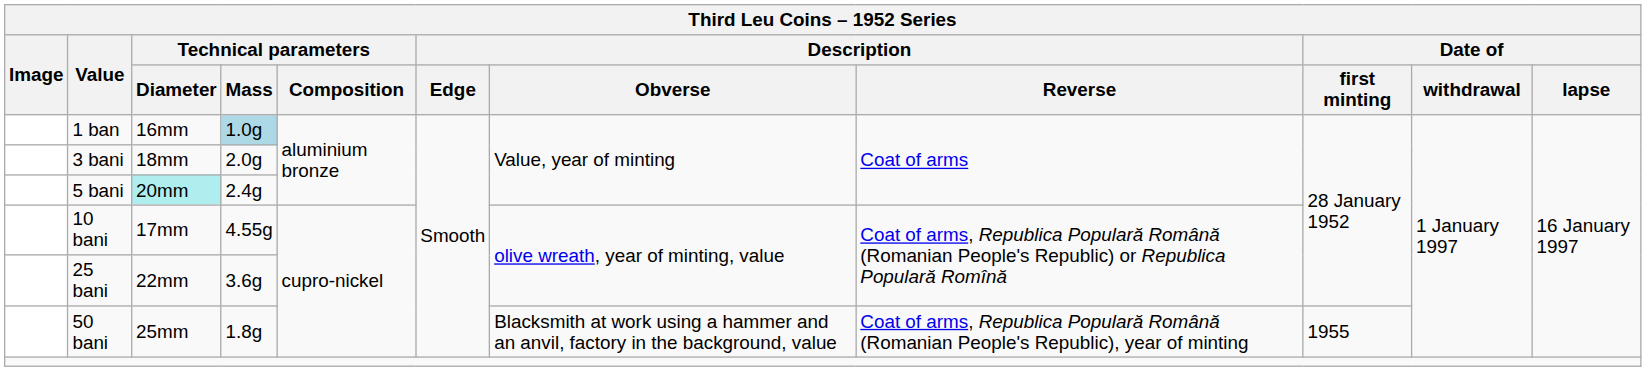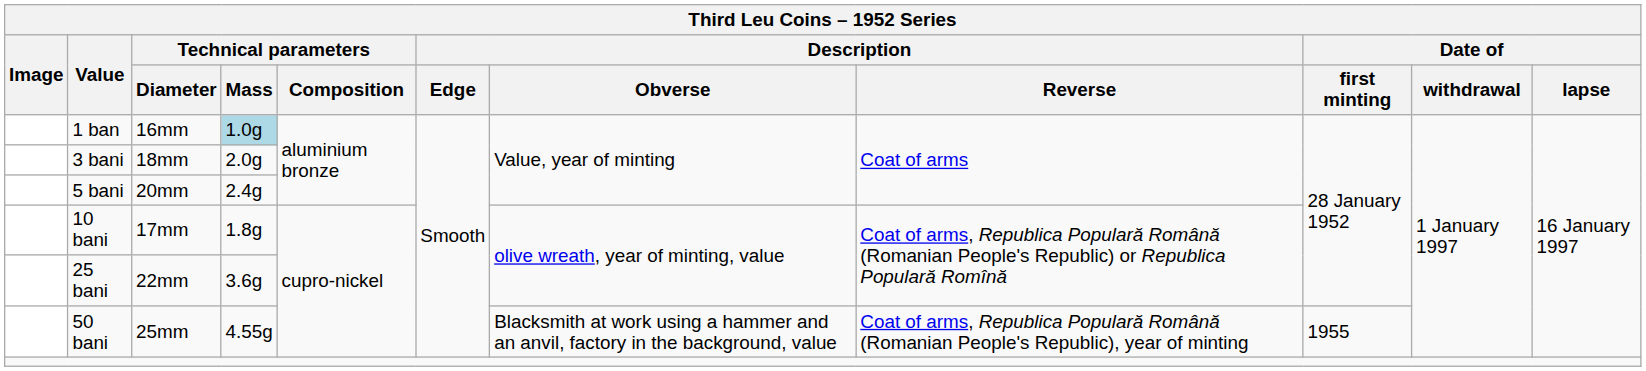5 bani | Technical parameters / Diameter: paleturquoise background -> no background
10 bani | Technical parameters / Mass: 4.55g -> 1.8g
50 bani | Technical parameters / Mass: 1.8g -> 4.55g
